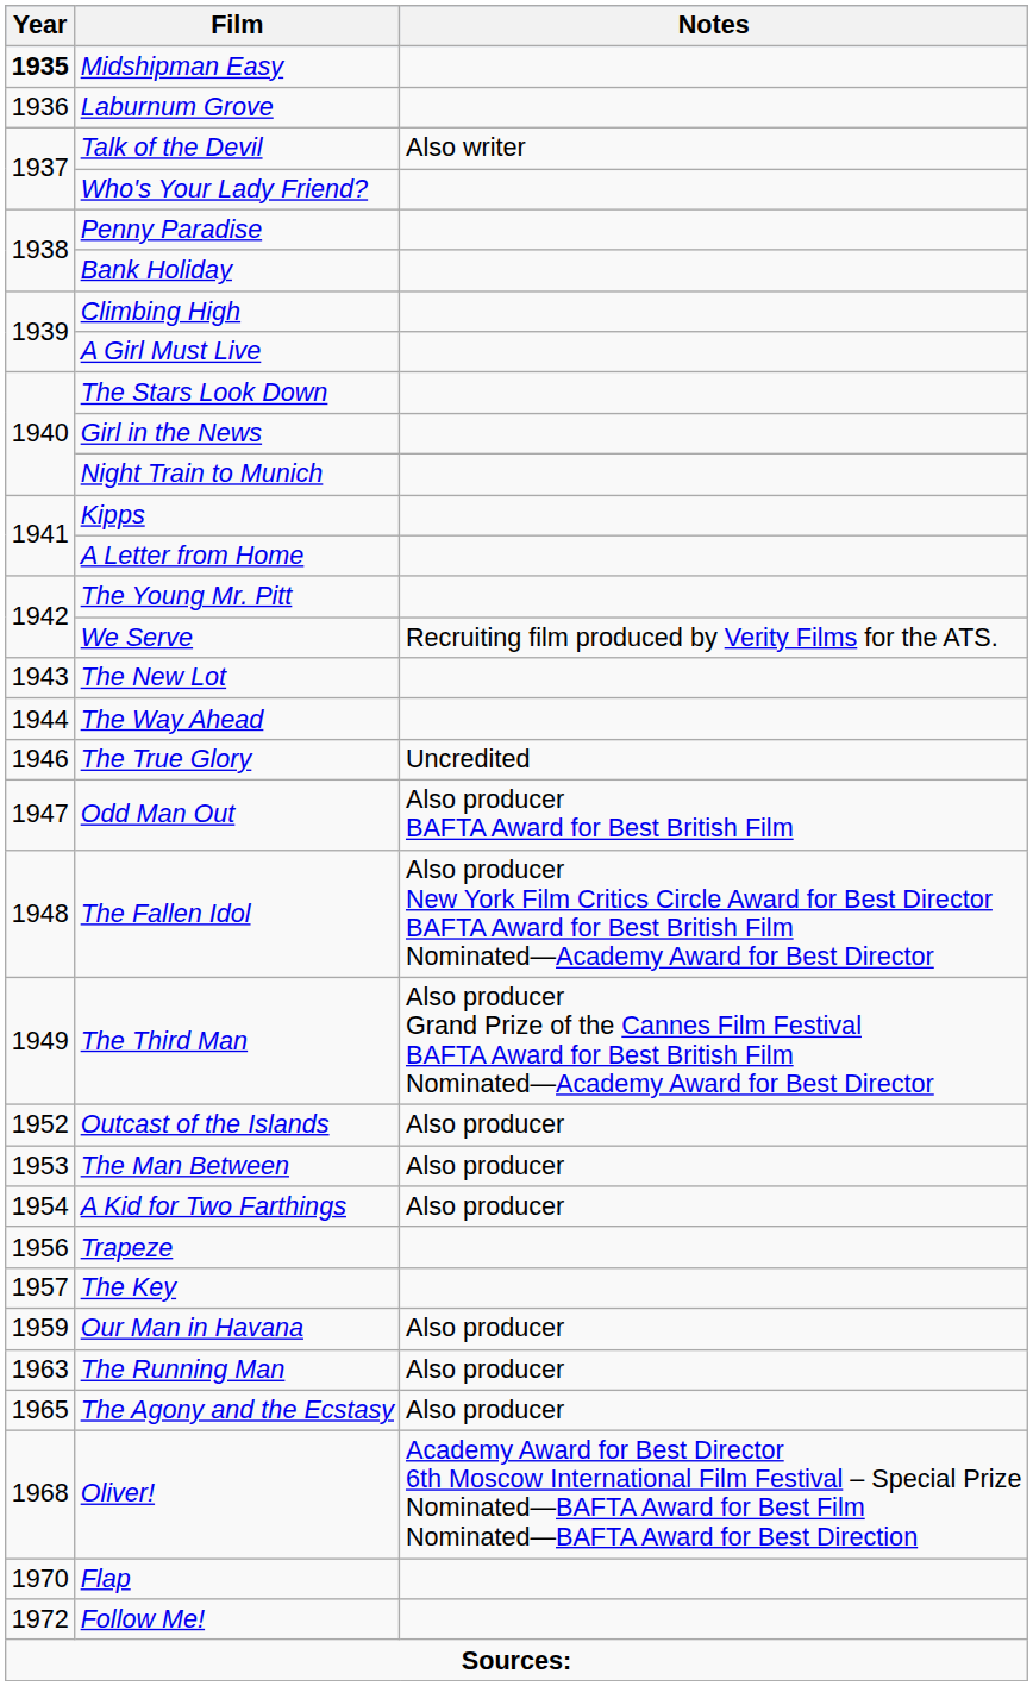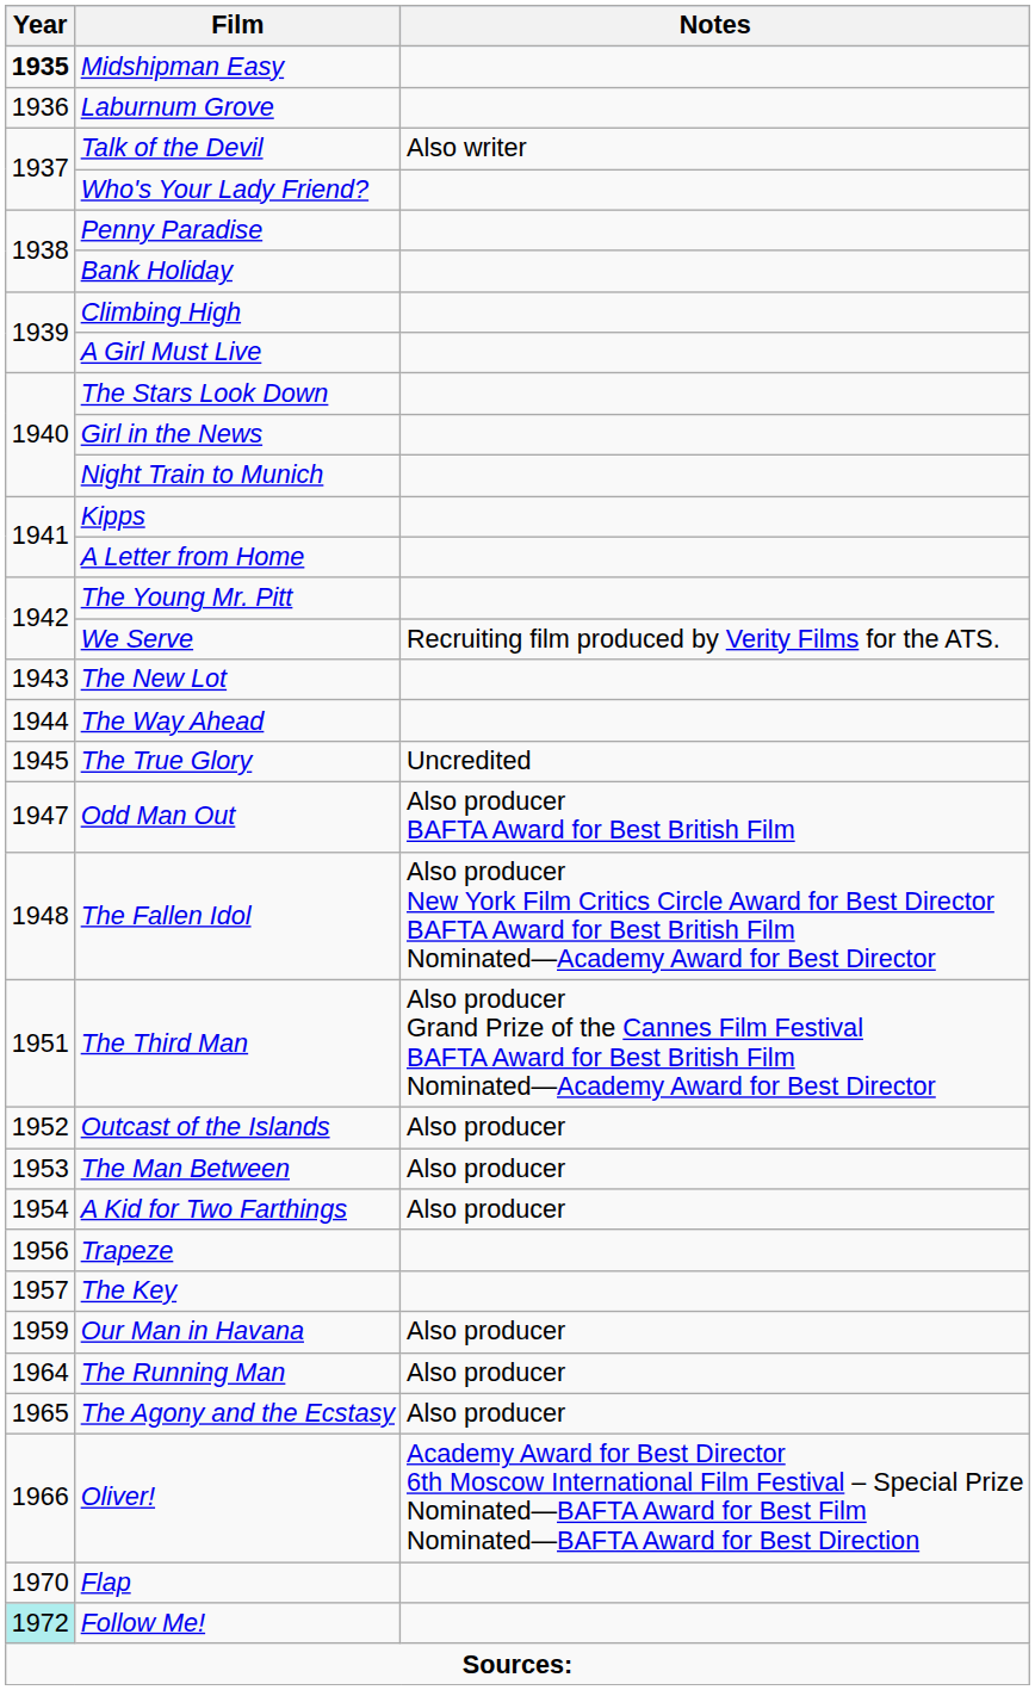The True Glory | Year: 1946 -> 1945
The Third Man | Year: 1949 -> 1951
The Running Man | Year: 1963 -> 1964
Oliver! | Year: 1968 -> 1966
Follow Me! | Year: no background -> paleturquoise background
